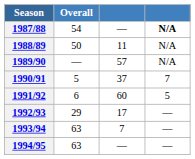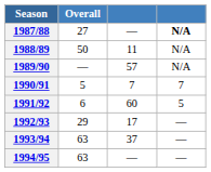1987/88 | Overall: 54 -> 27
1990/91 | column 3: 37 -> 7
1993/94 | column 3: 7 -> 37
